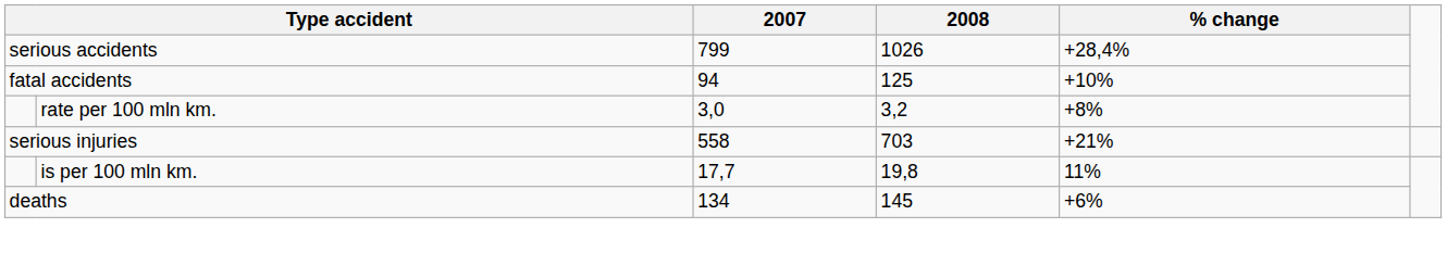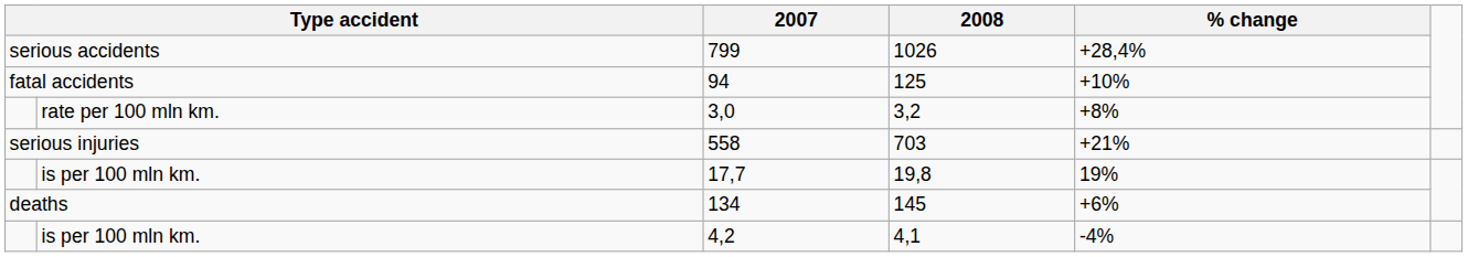17,7 | % change: 11% -> 19%
+ row: is per 100 mln km. | 4,2 | 4,1 | -4%
